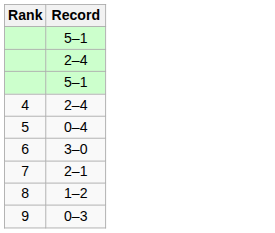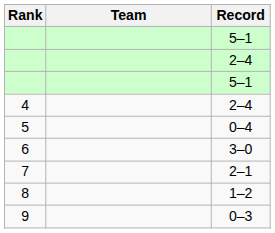+ column: Team
